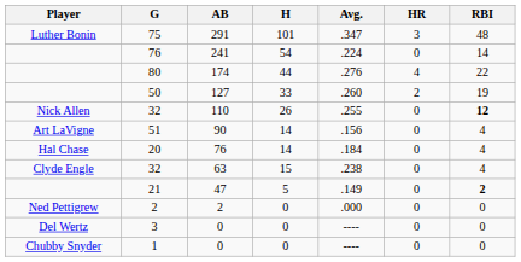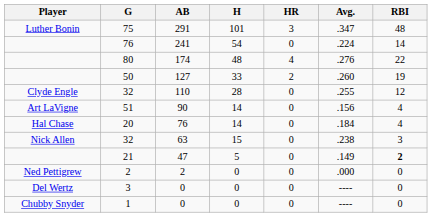columns swapped: Avg. <-> HR
80 | H: 44 -> 48
32 / 110 | Player: Nick Allen -> Clyde Engle
32 / 110 | H: 26 -> 28
32 / 110 | RBI: bold -> normal
32 / 63 | Player: Clyde Engle -> Nick Allen
32 / 63 | RBI: 4 -> 3
